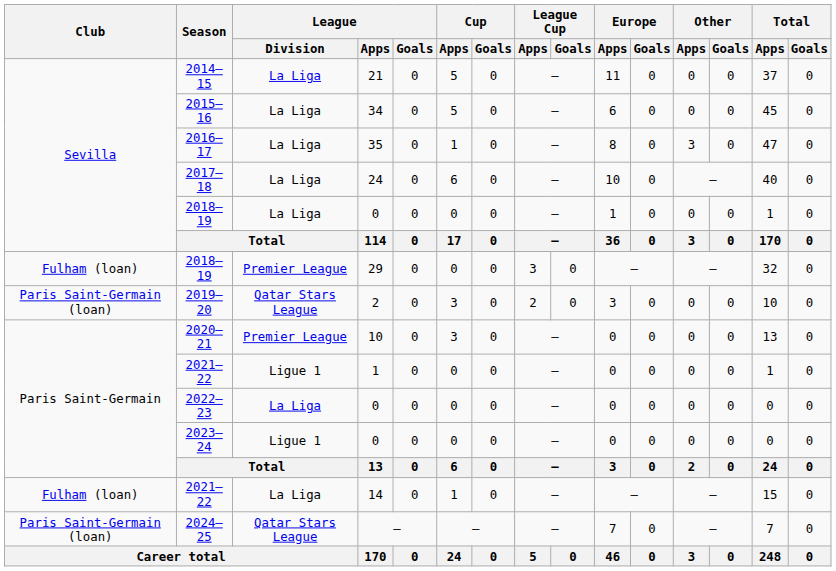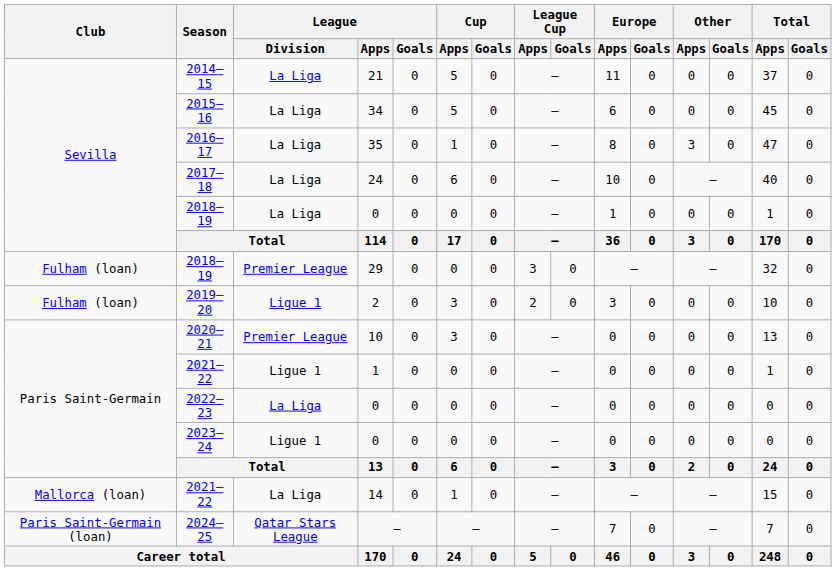2019–20 | Club: Paris Saint-Germain (loan) -> Fulham (loan)
2019–20 | League / Division: Qatar Stars League -> Ligue 1
2021–22 / 14 | Club: Fulham (loan) -> Mallorca (loan)
